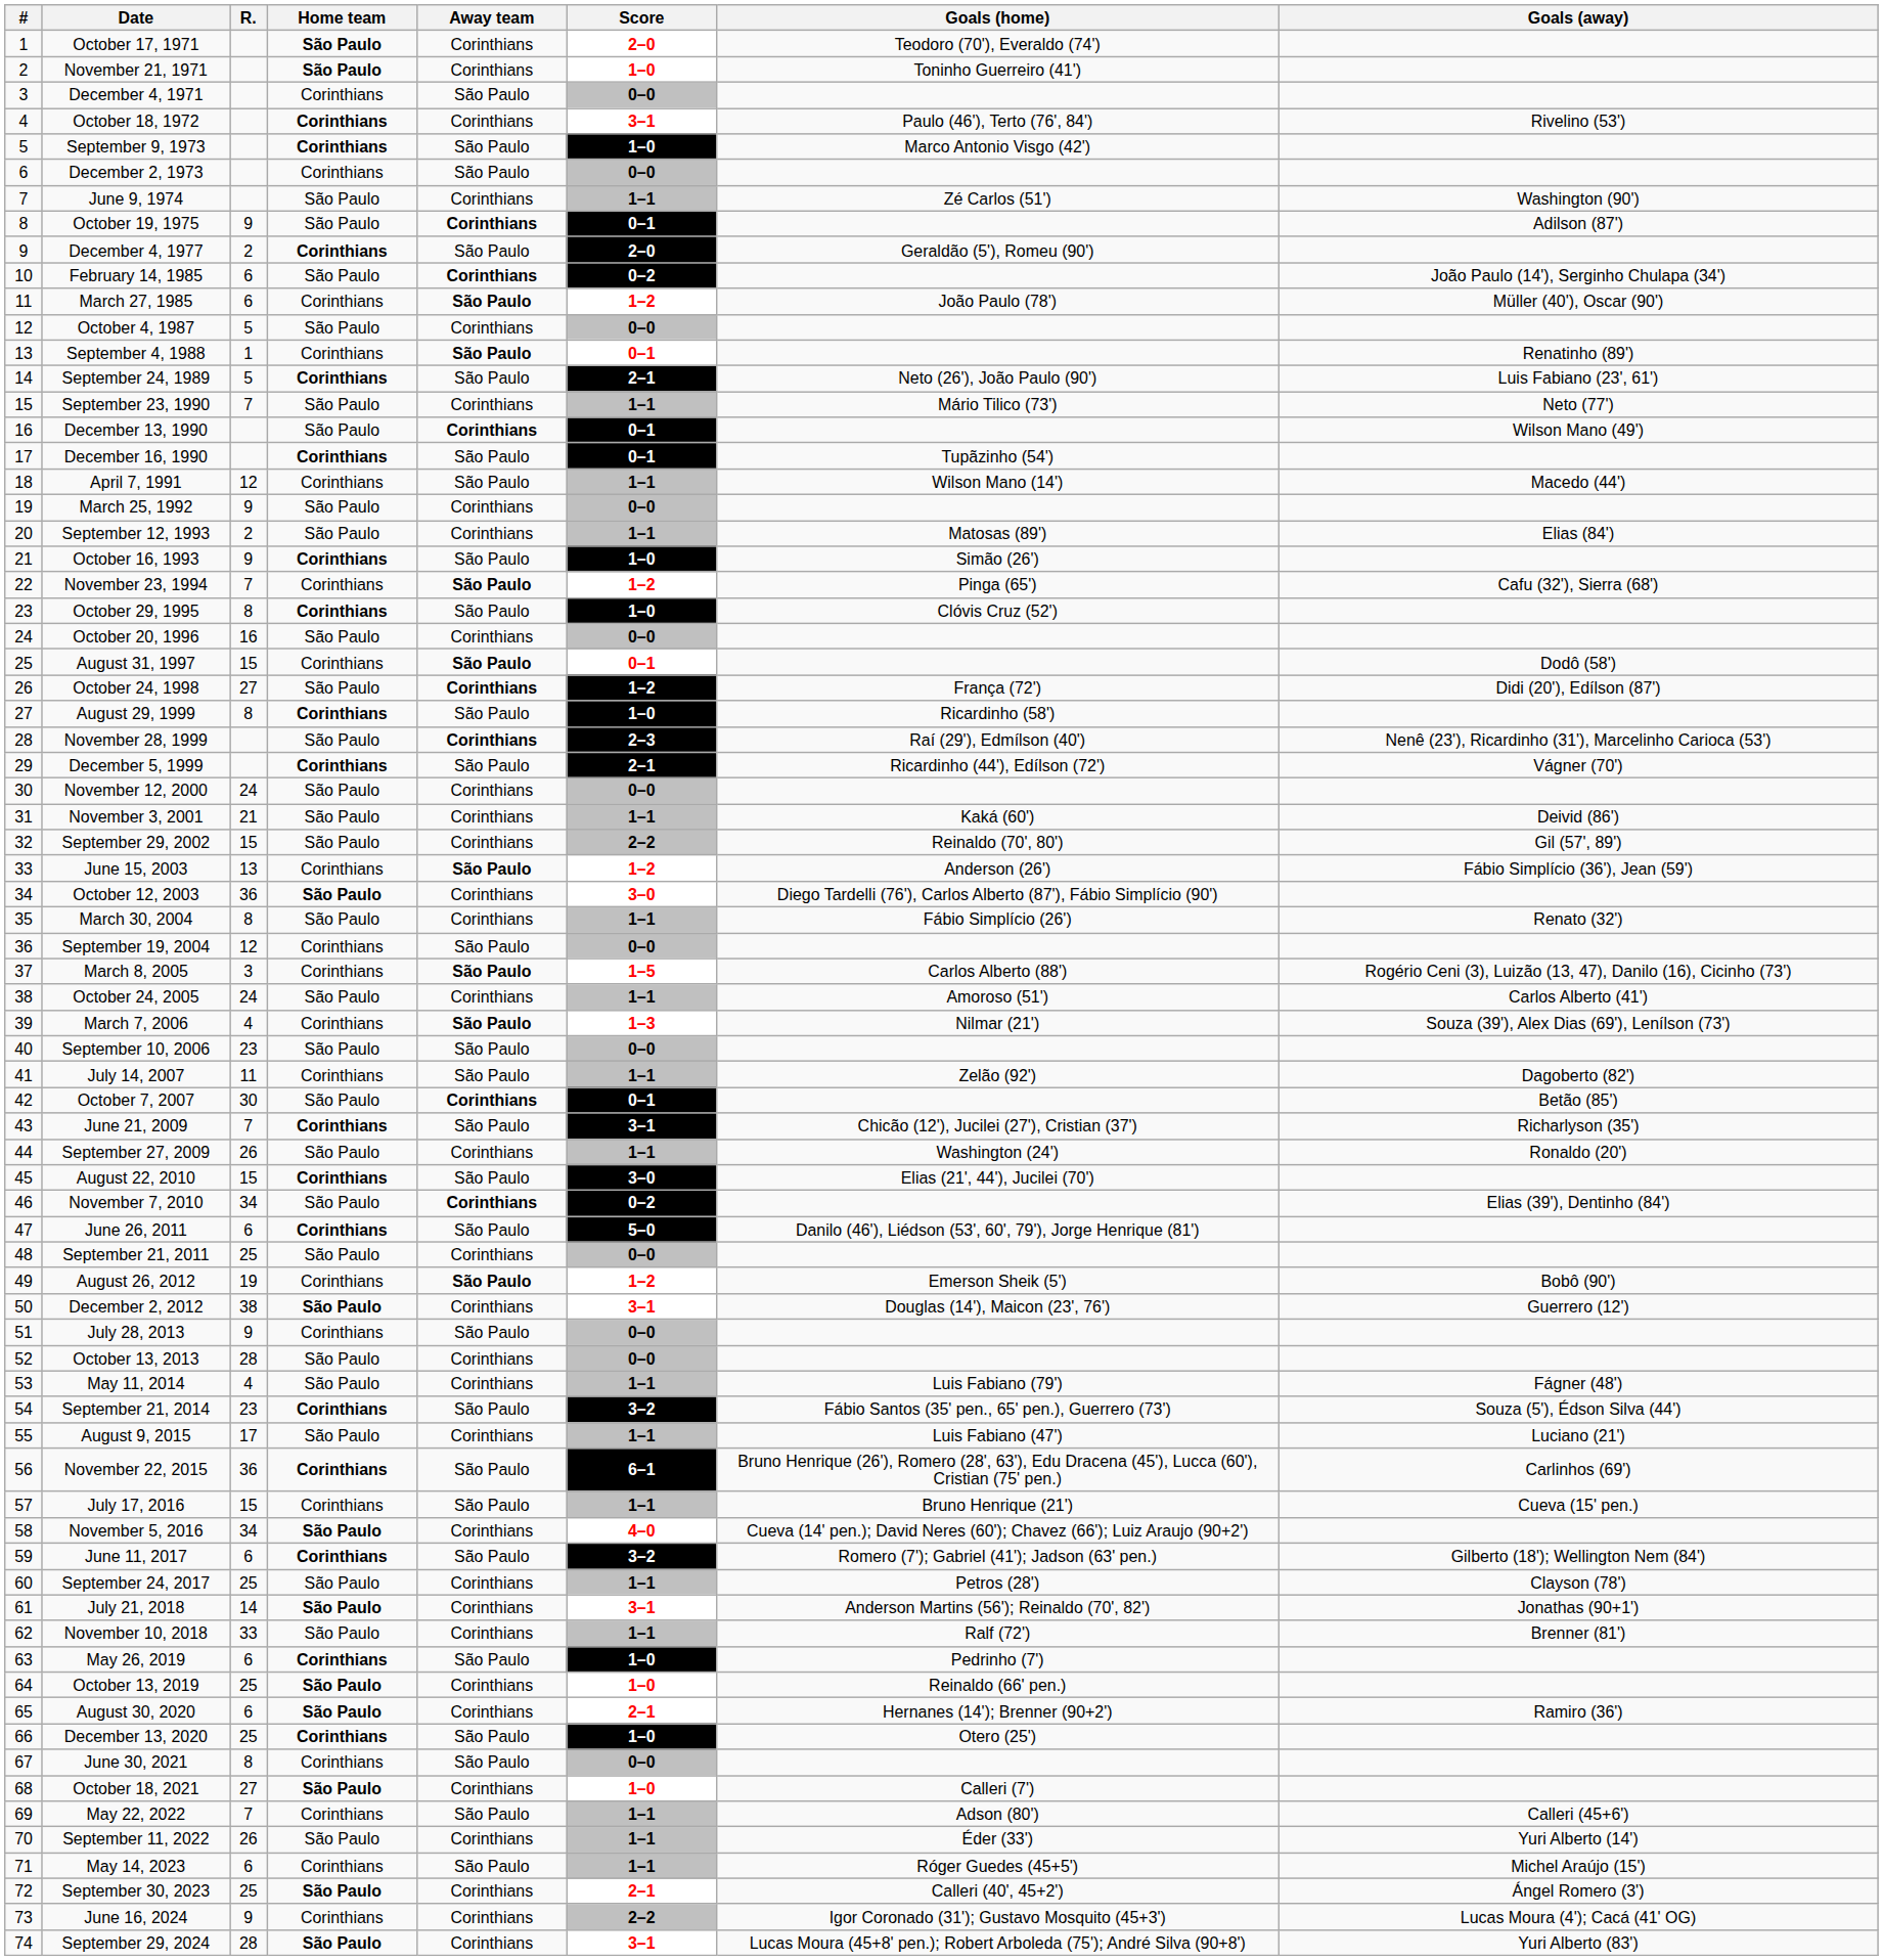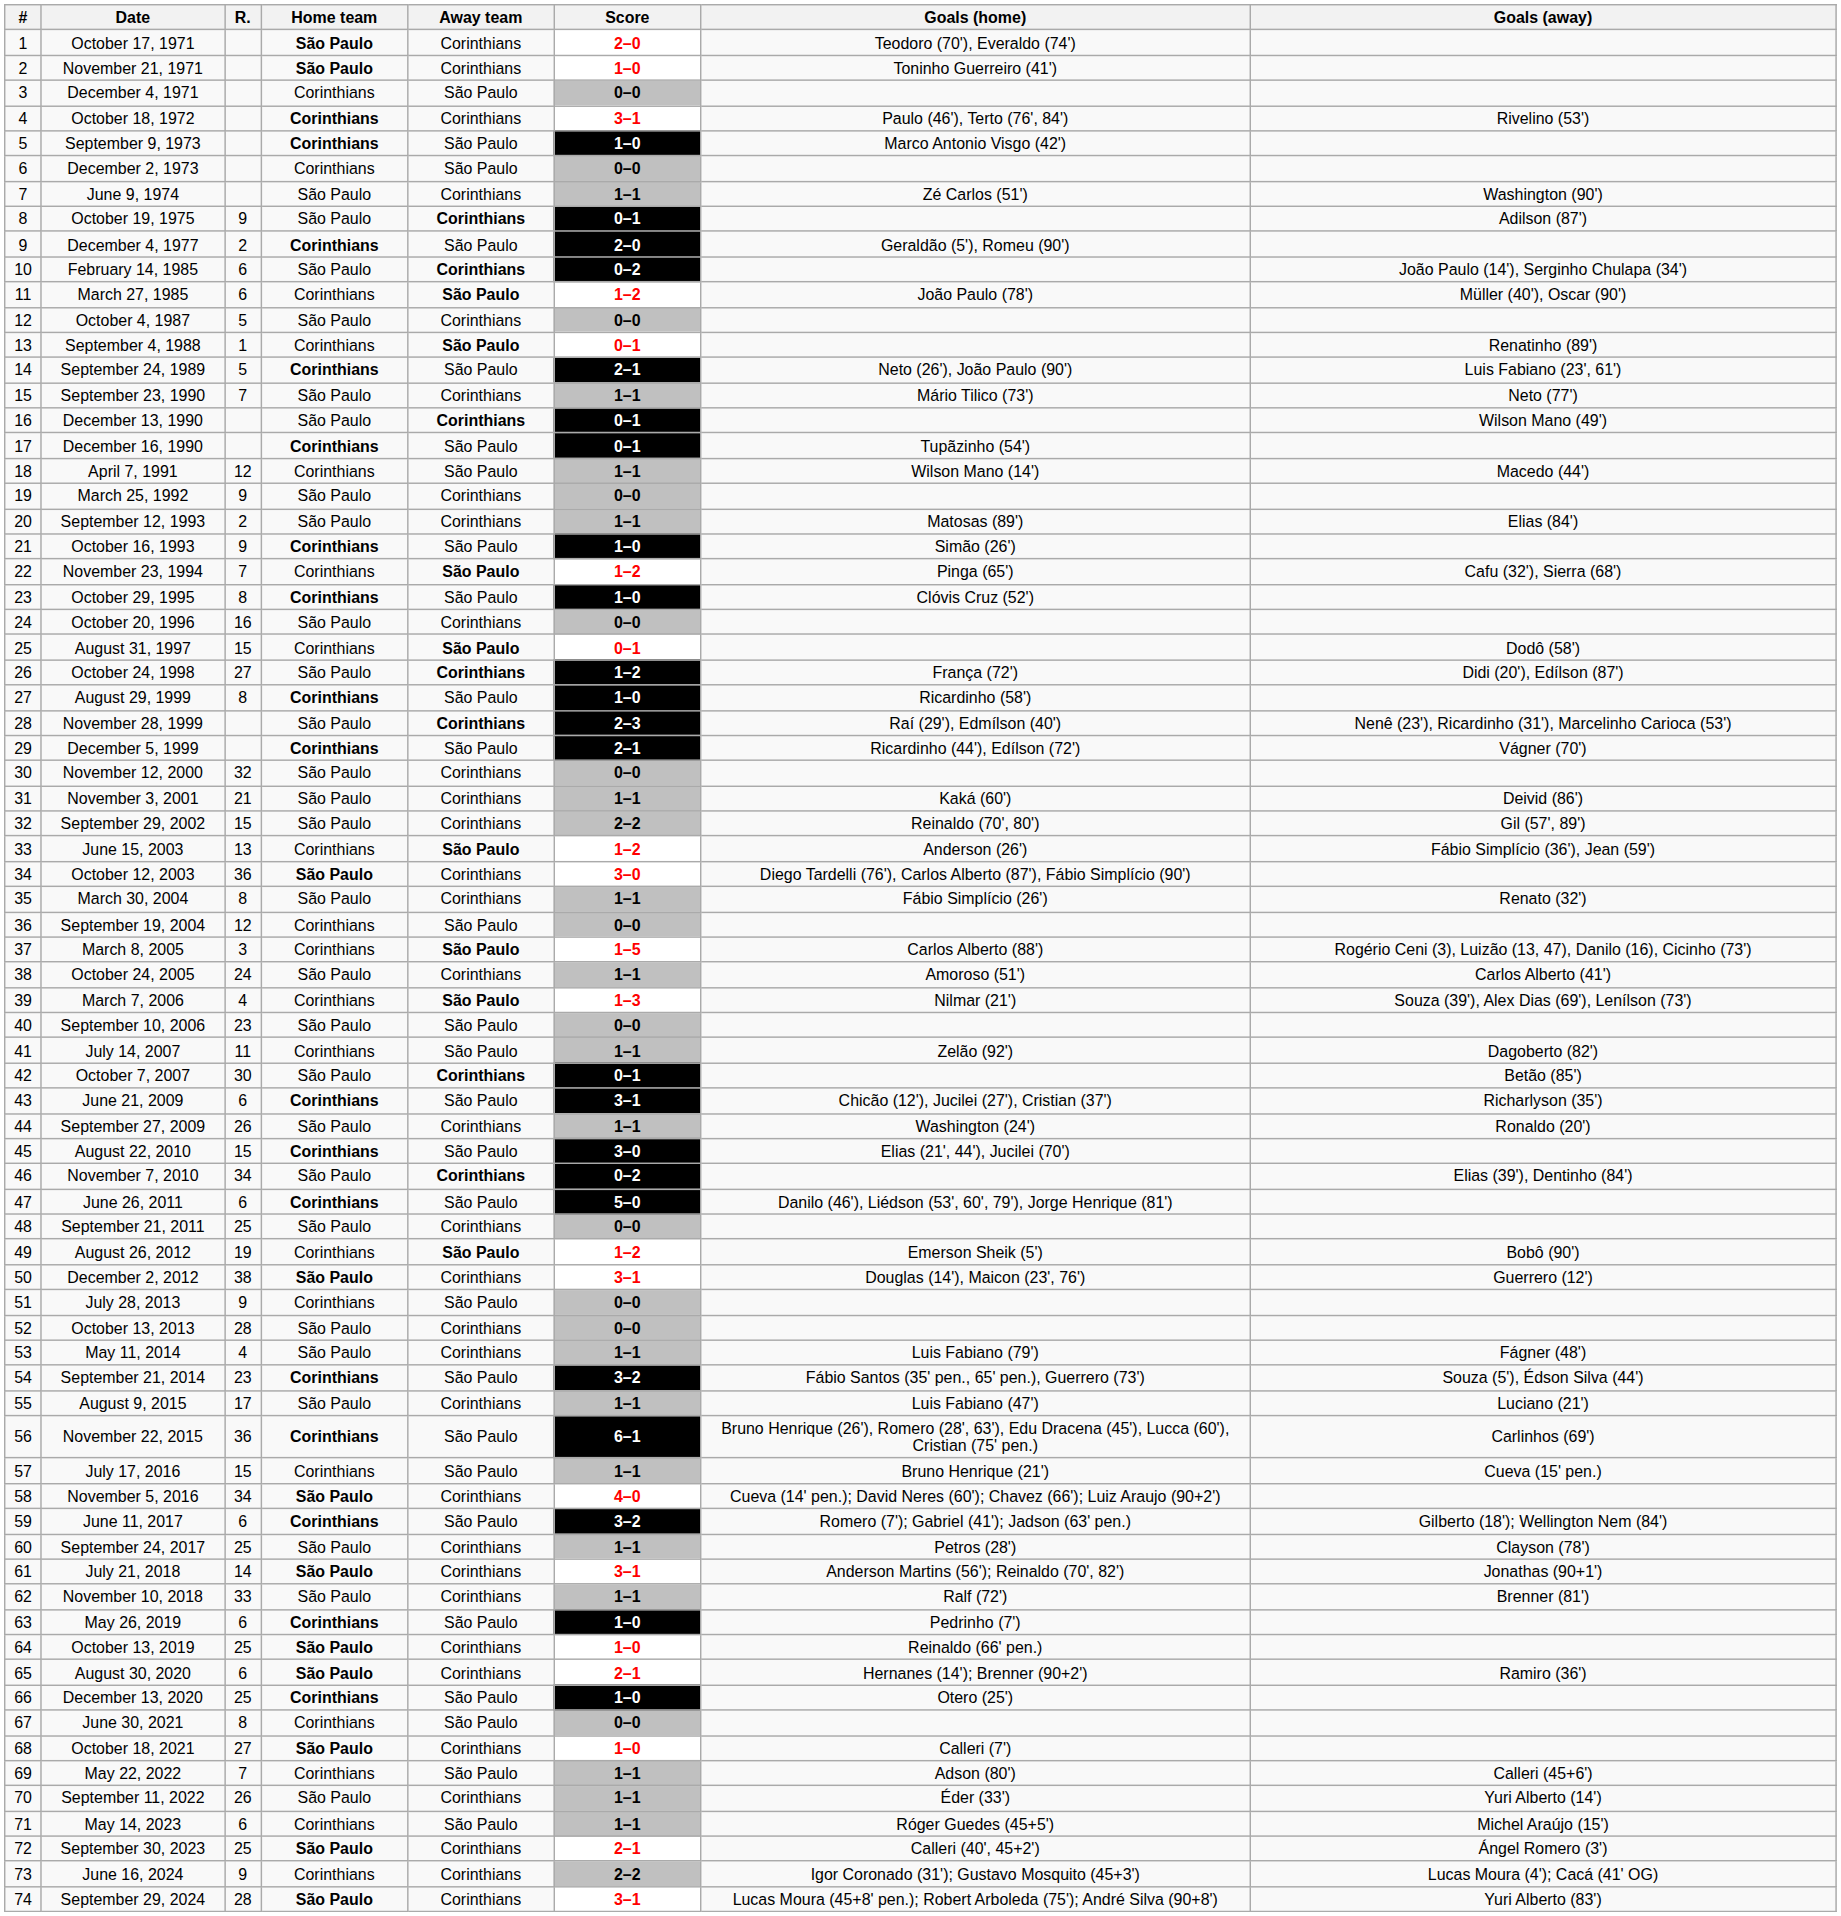November 12, 2000 | R.: 24 -> 32
June 21, 2009 | R.: 7 -> 6
